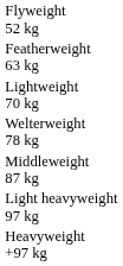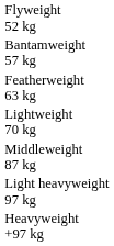+ row: Bantamweight 57 kg
- row: Welterweight 78 kg
